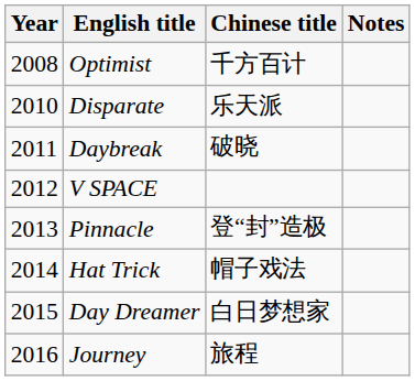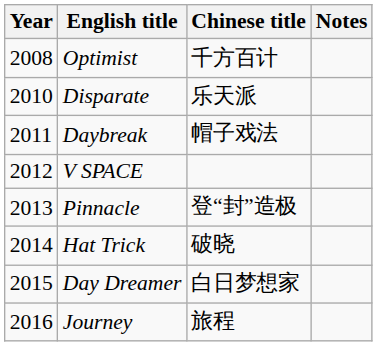Daybreak | Chinese title: 破晓 -> 帽子戏法
Hat Trick | Chinese title: 帽子戏法 -> 破晓
